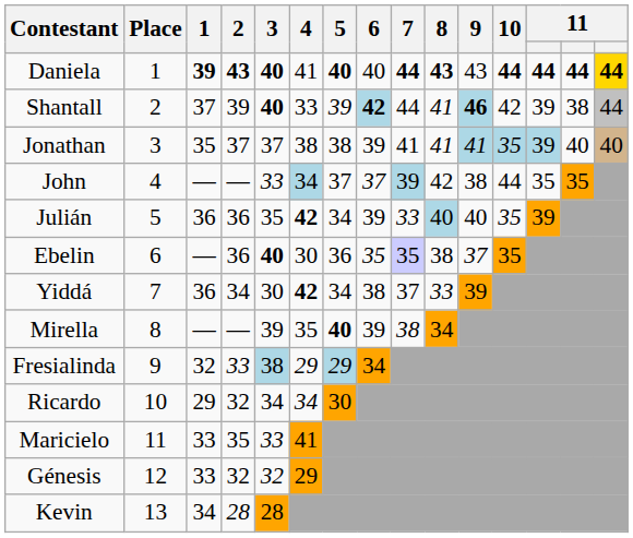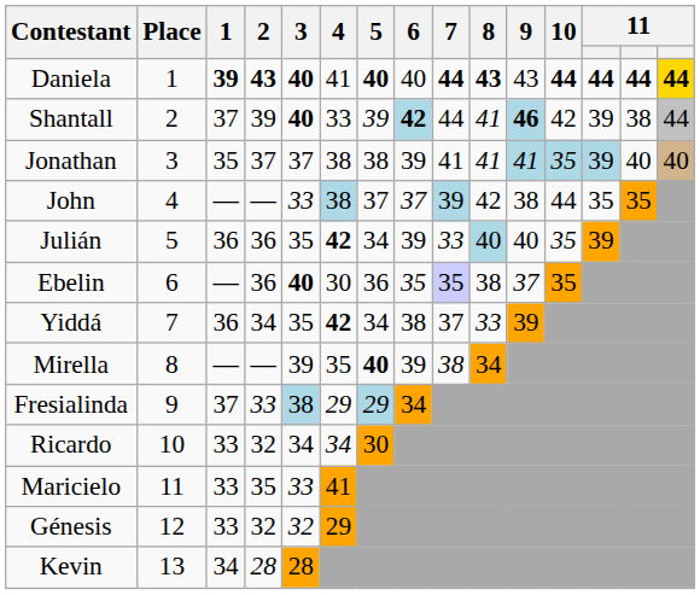John | 4: 34 -> 38
Yiddá | 3: 30 -> 35
Fresialinda | 1: 32 -> 37
Ricardo | 1: 29 -> 33
